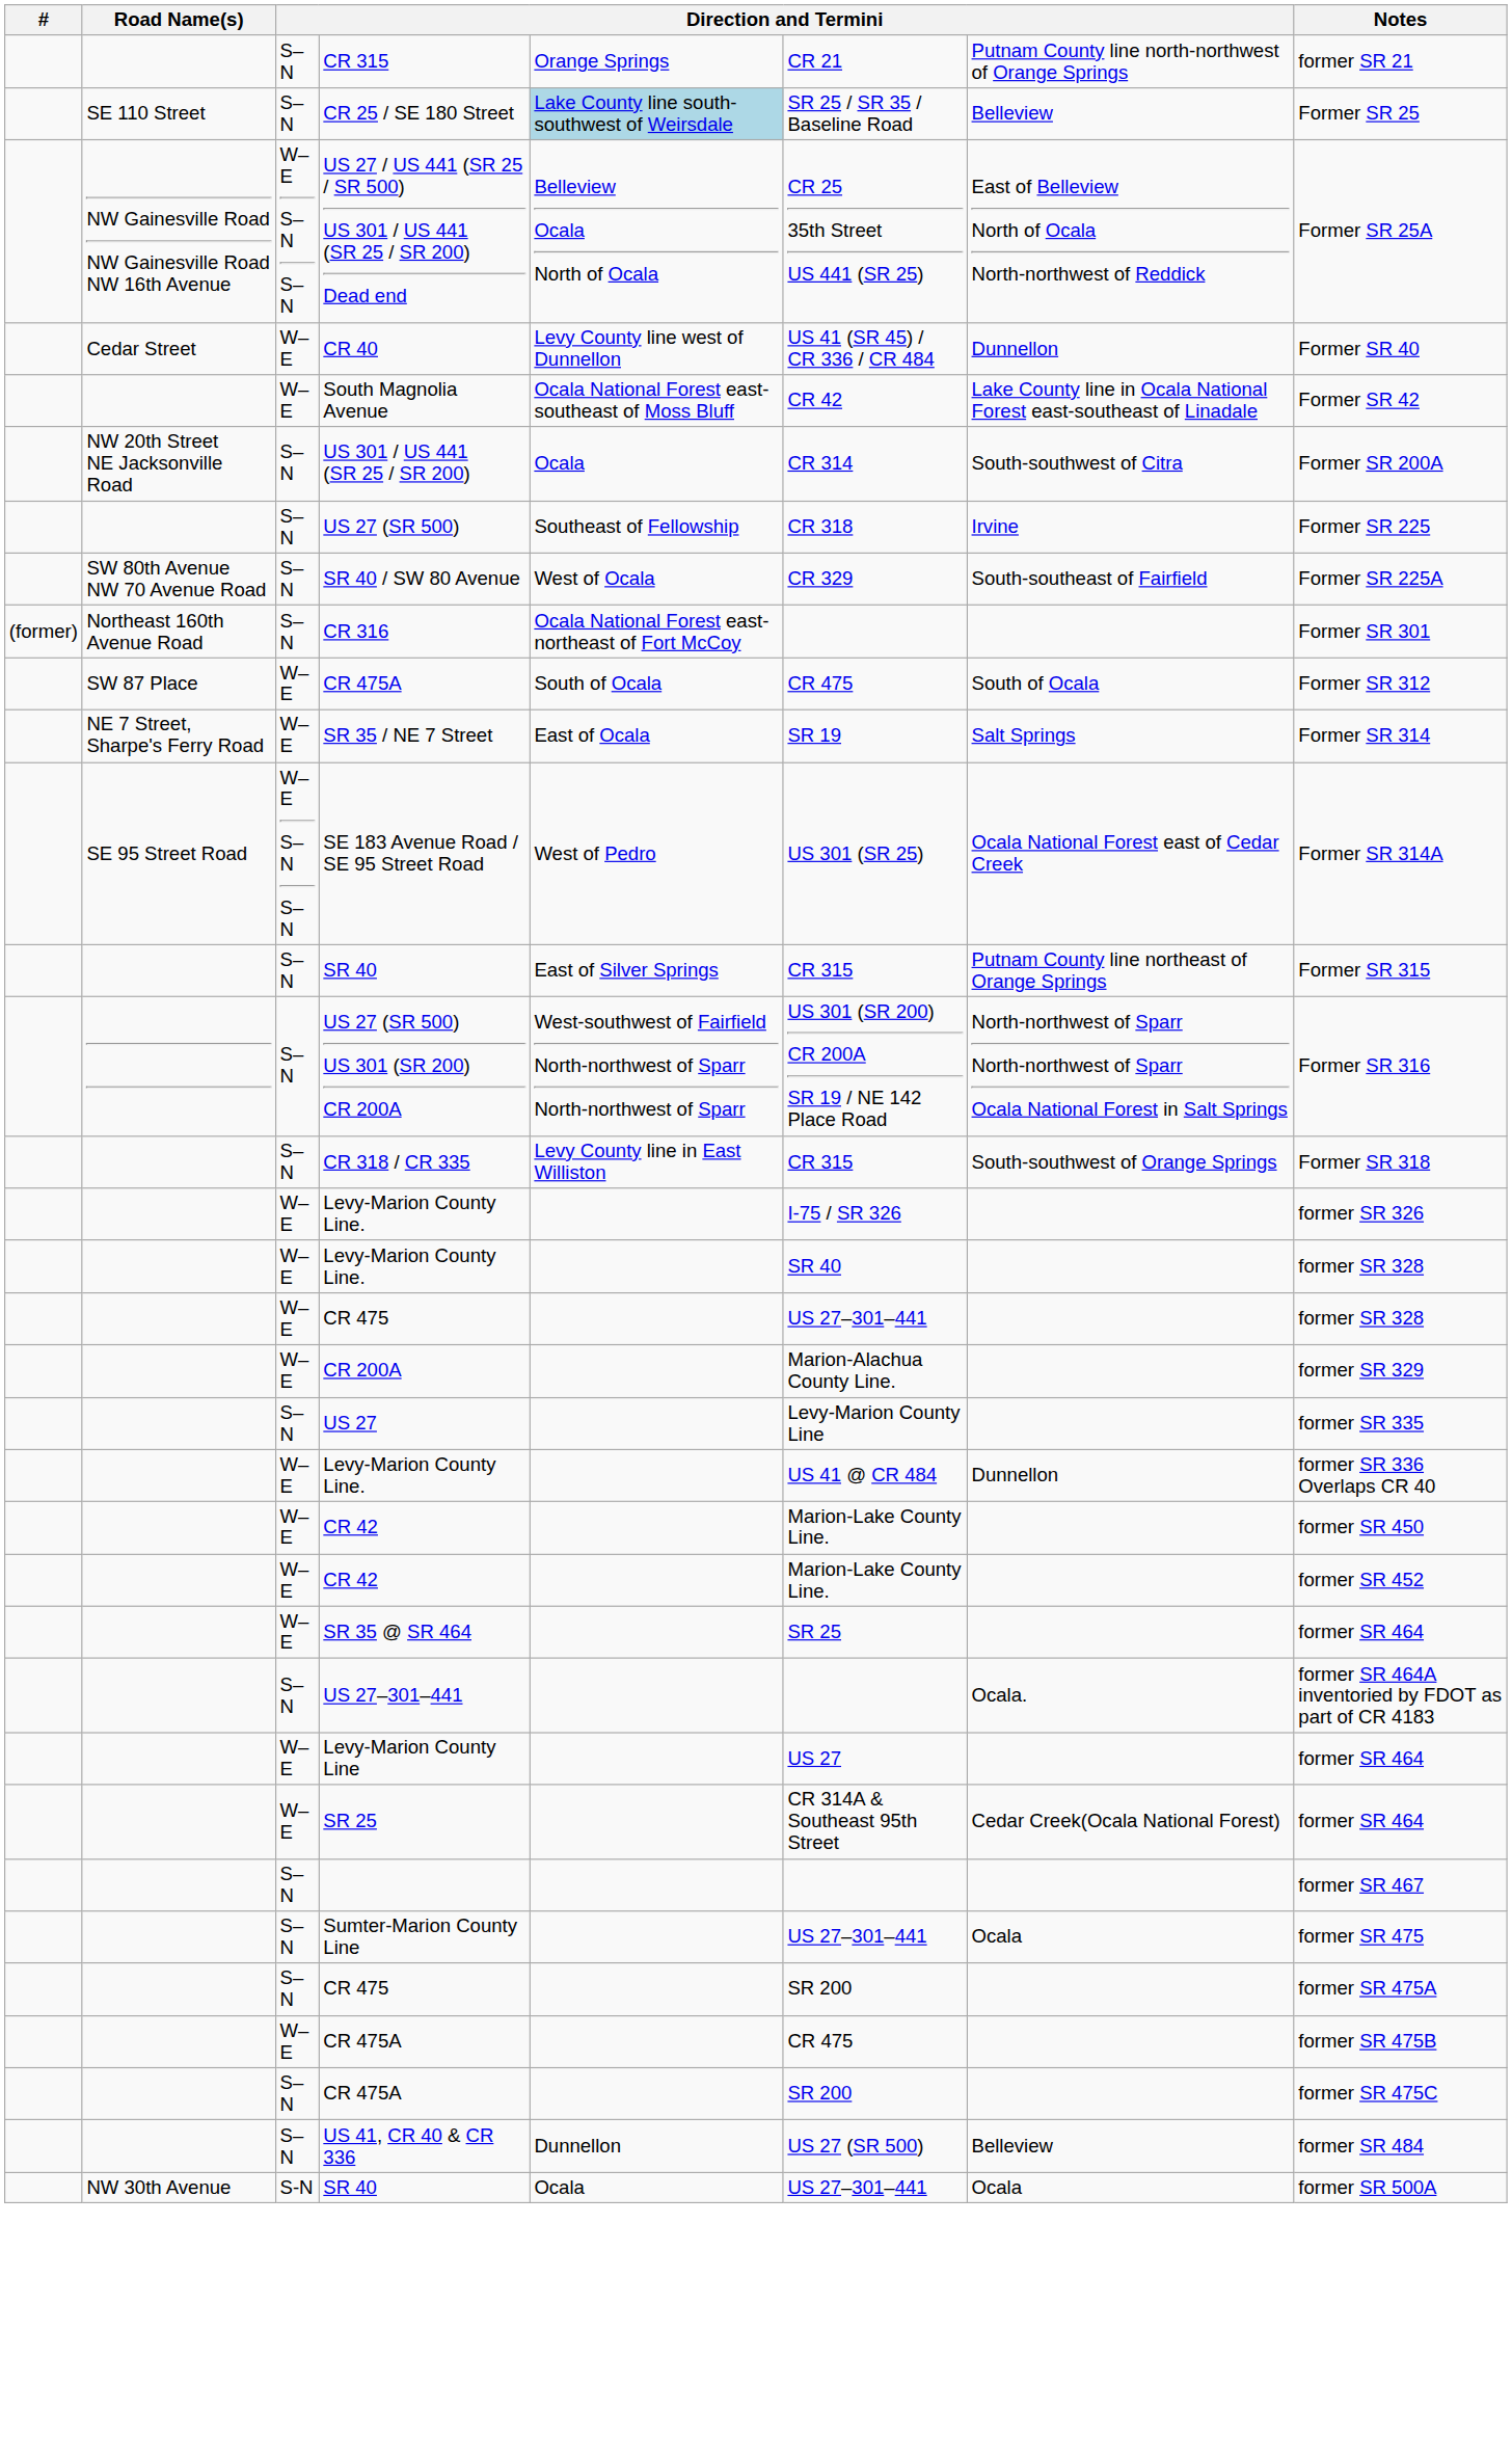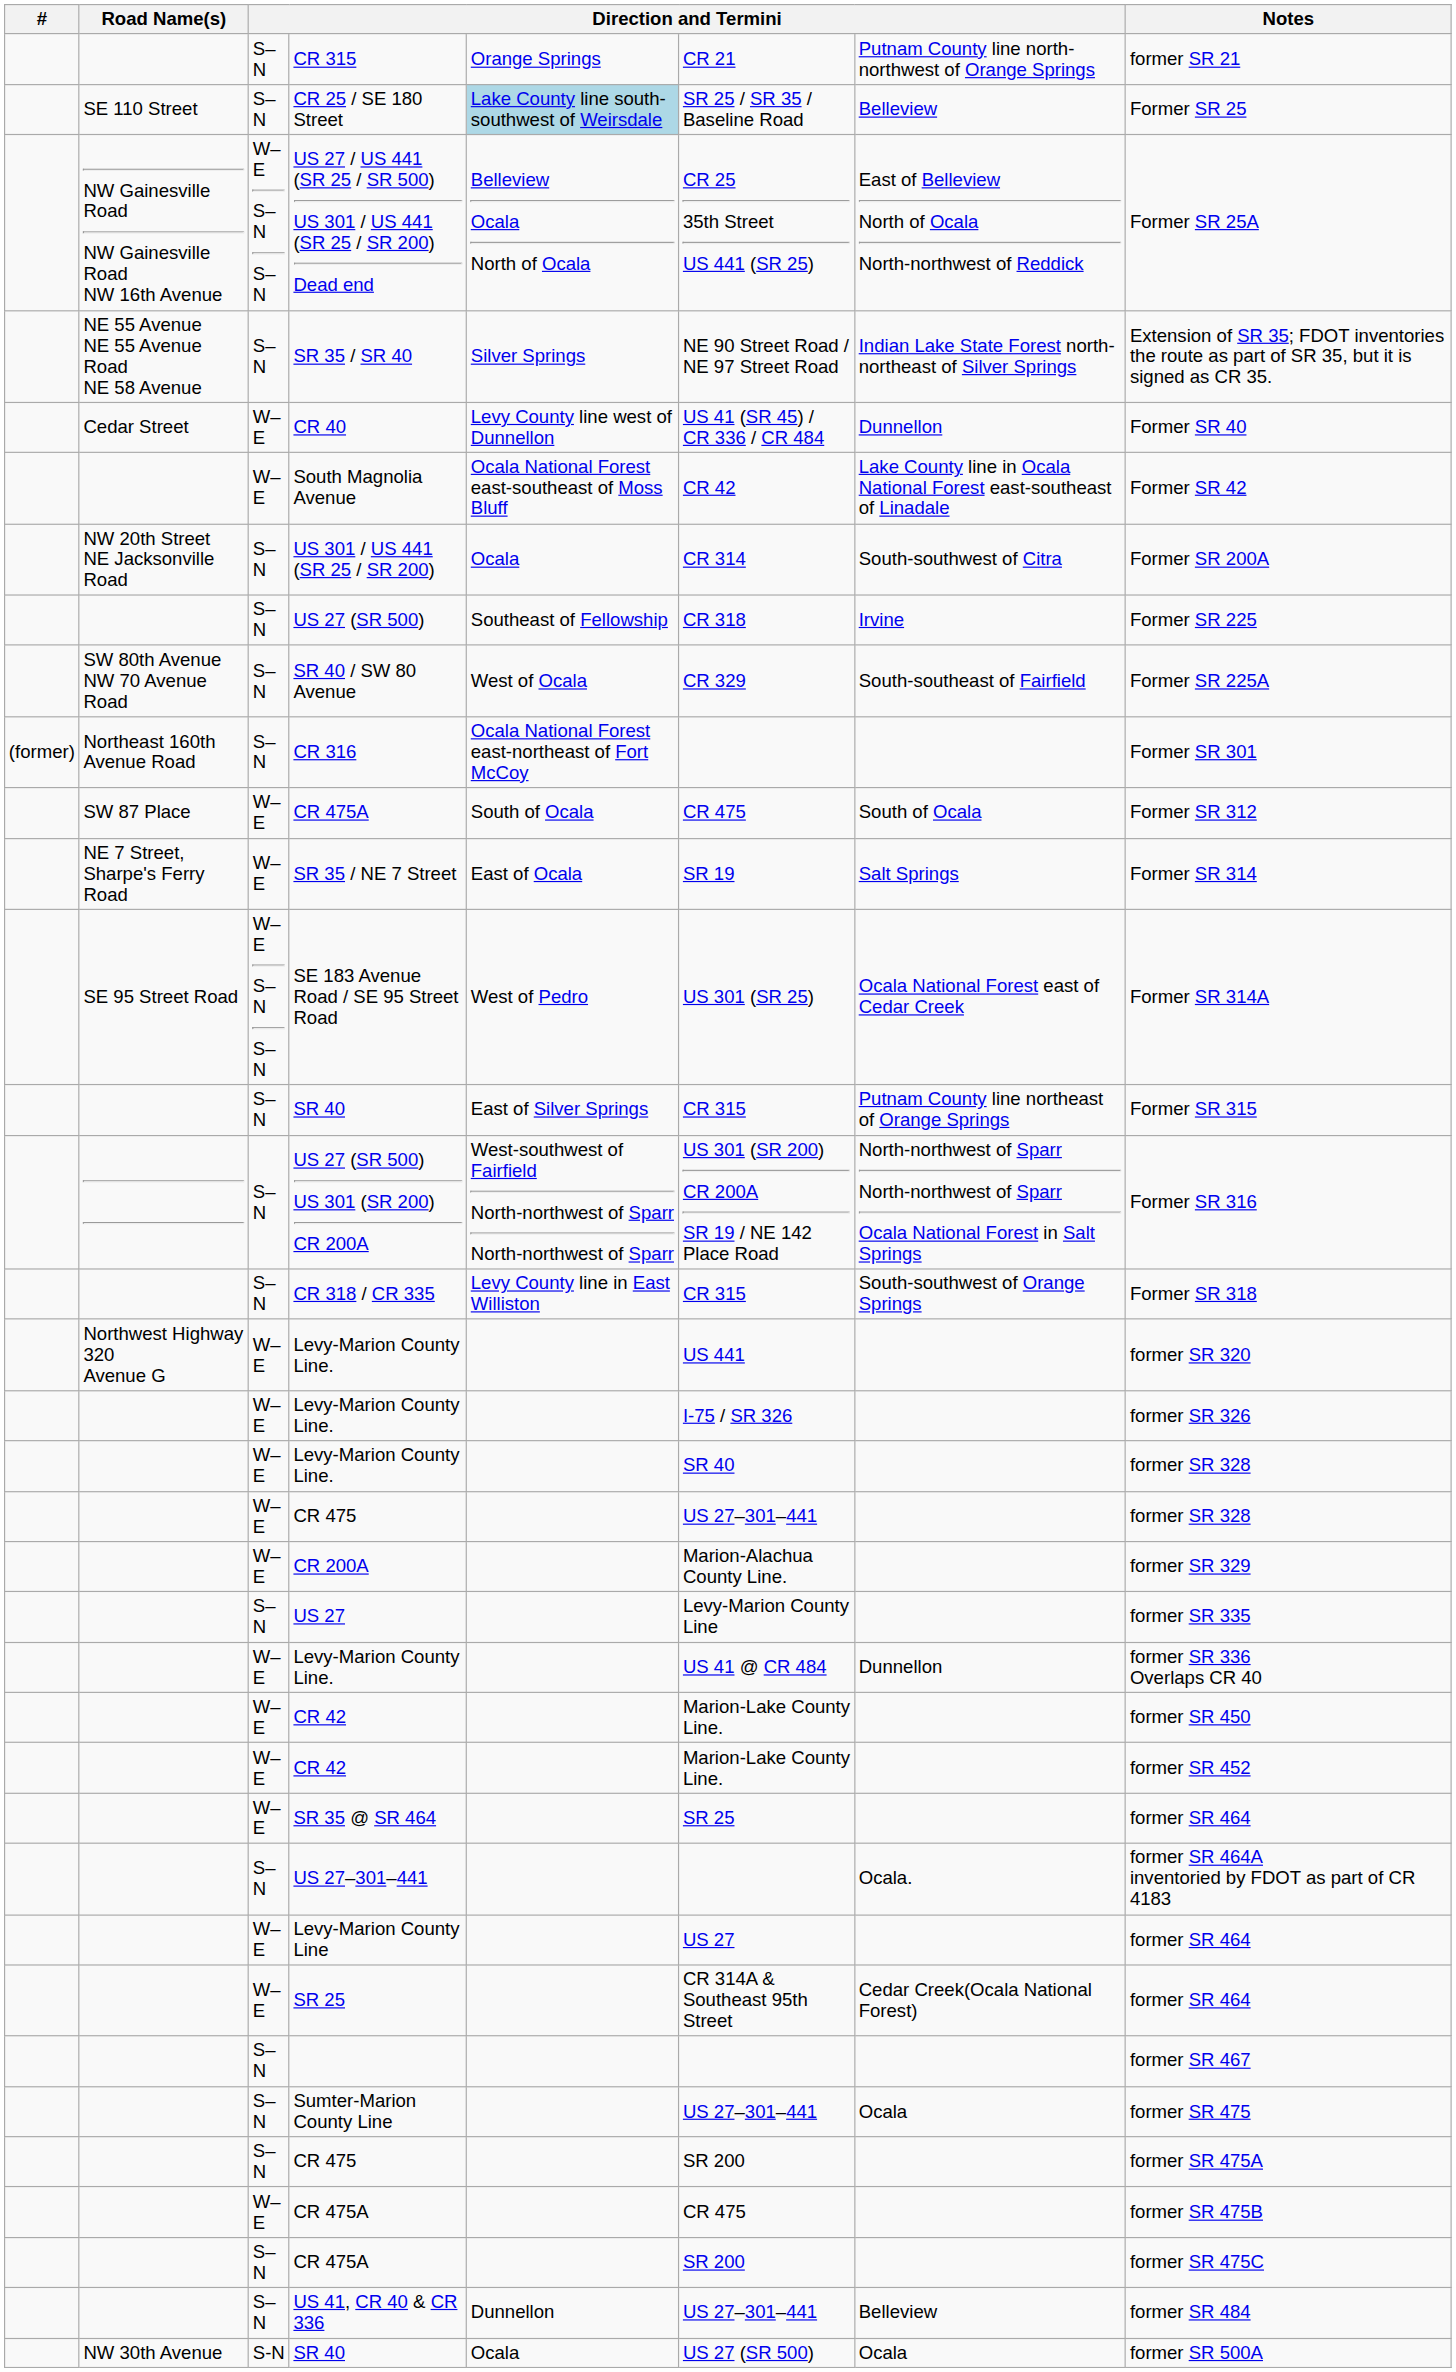+ row: NE 55 Avenue NE 55 Avenue Road NE 58 Avenue | S–N | SR 35 / SR 40 | Silver Springs | NE 90 Street Road / NE 97 Street Road | Indian Lake State Forest north-northeast of Silver Springs | Extension of SR 35; FDOT inventories the route as part of SR 35, but it is signed as CR 35.
+ row: Northwest Highway 320 Avenue G | W–E | Levy-Marion County Line. | US 441 | former SR 320
US 41, CR 40 & CR 336 | column 6: US 27 (SR 500) -> US 27–301–441
NW 30th Avenue / SR 40 | column 6: US 27–301–441 -> US 27 (SR 500)
